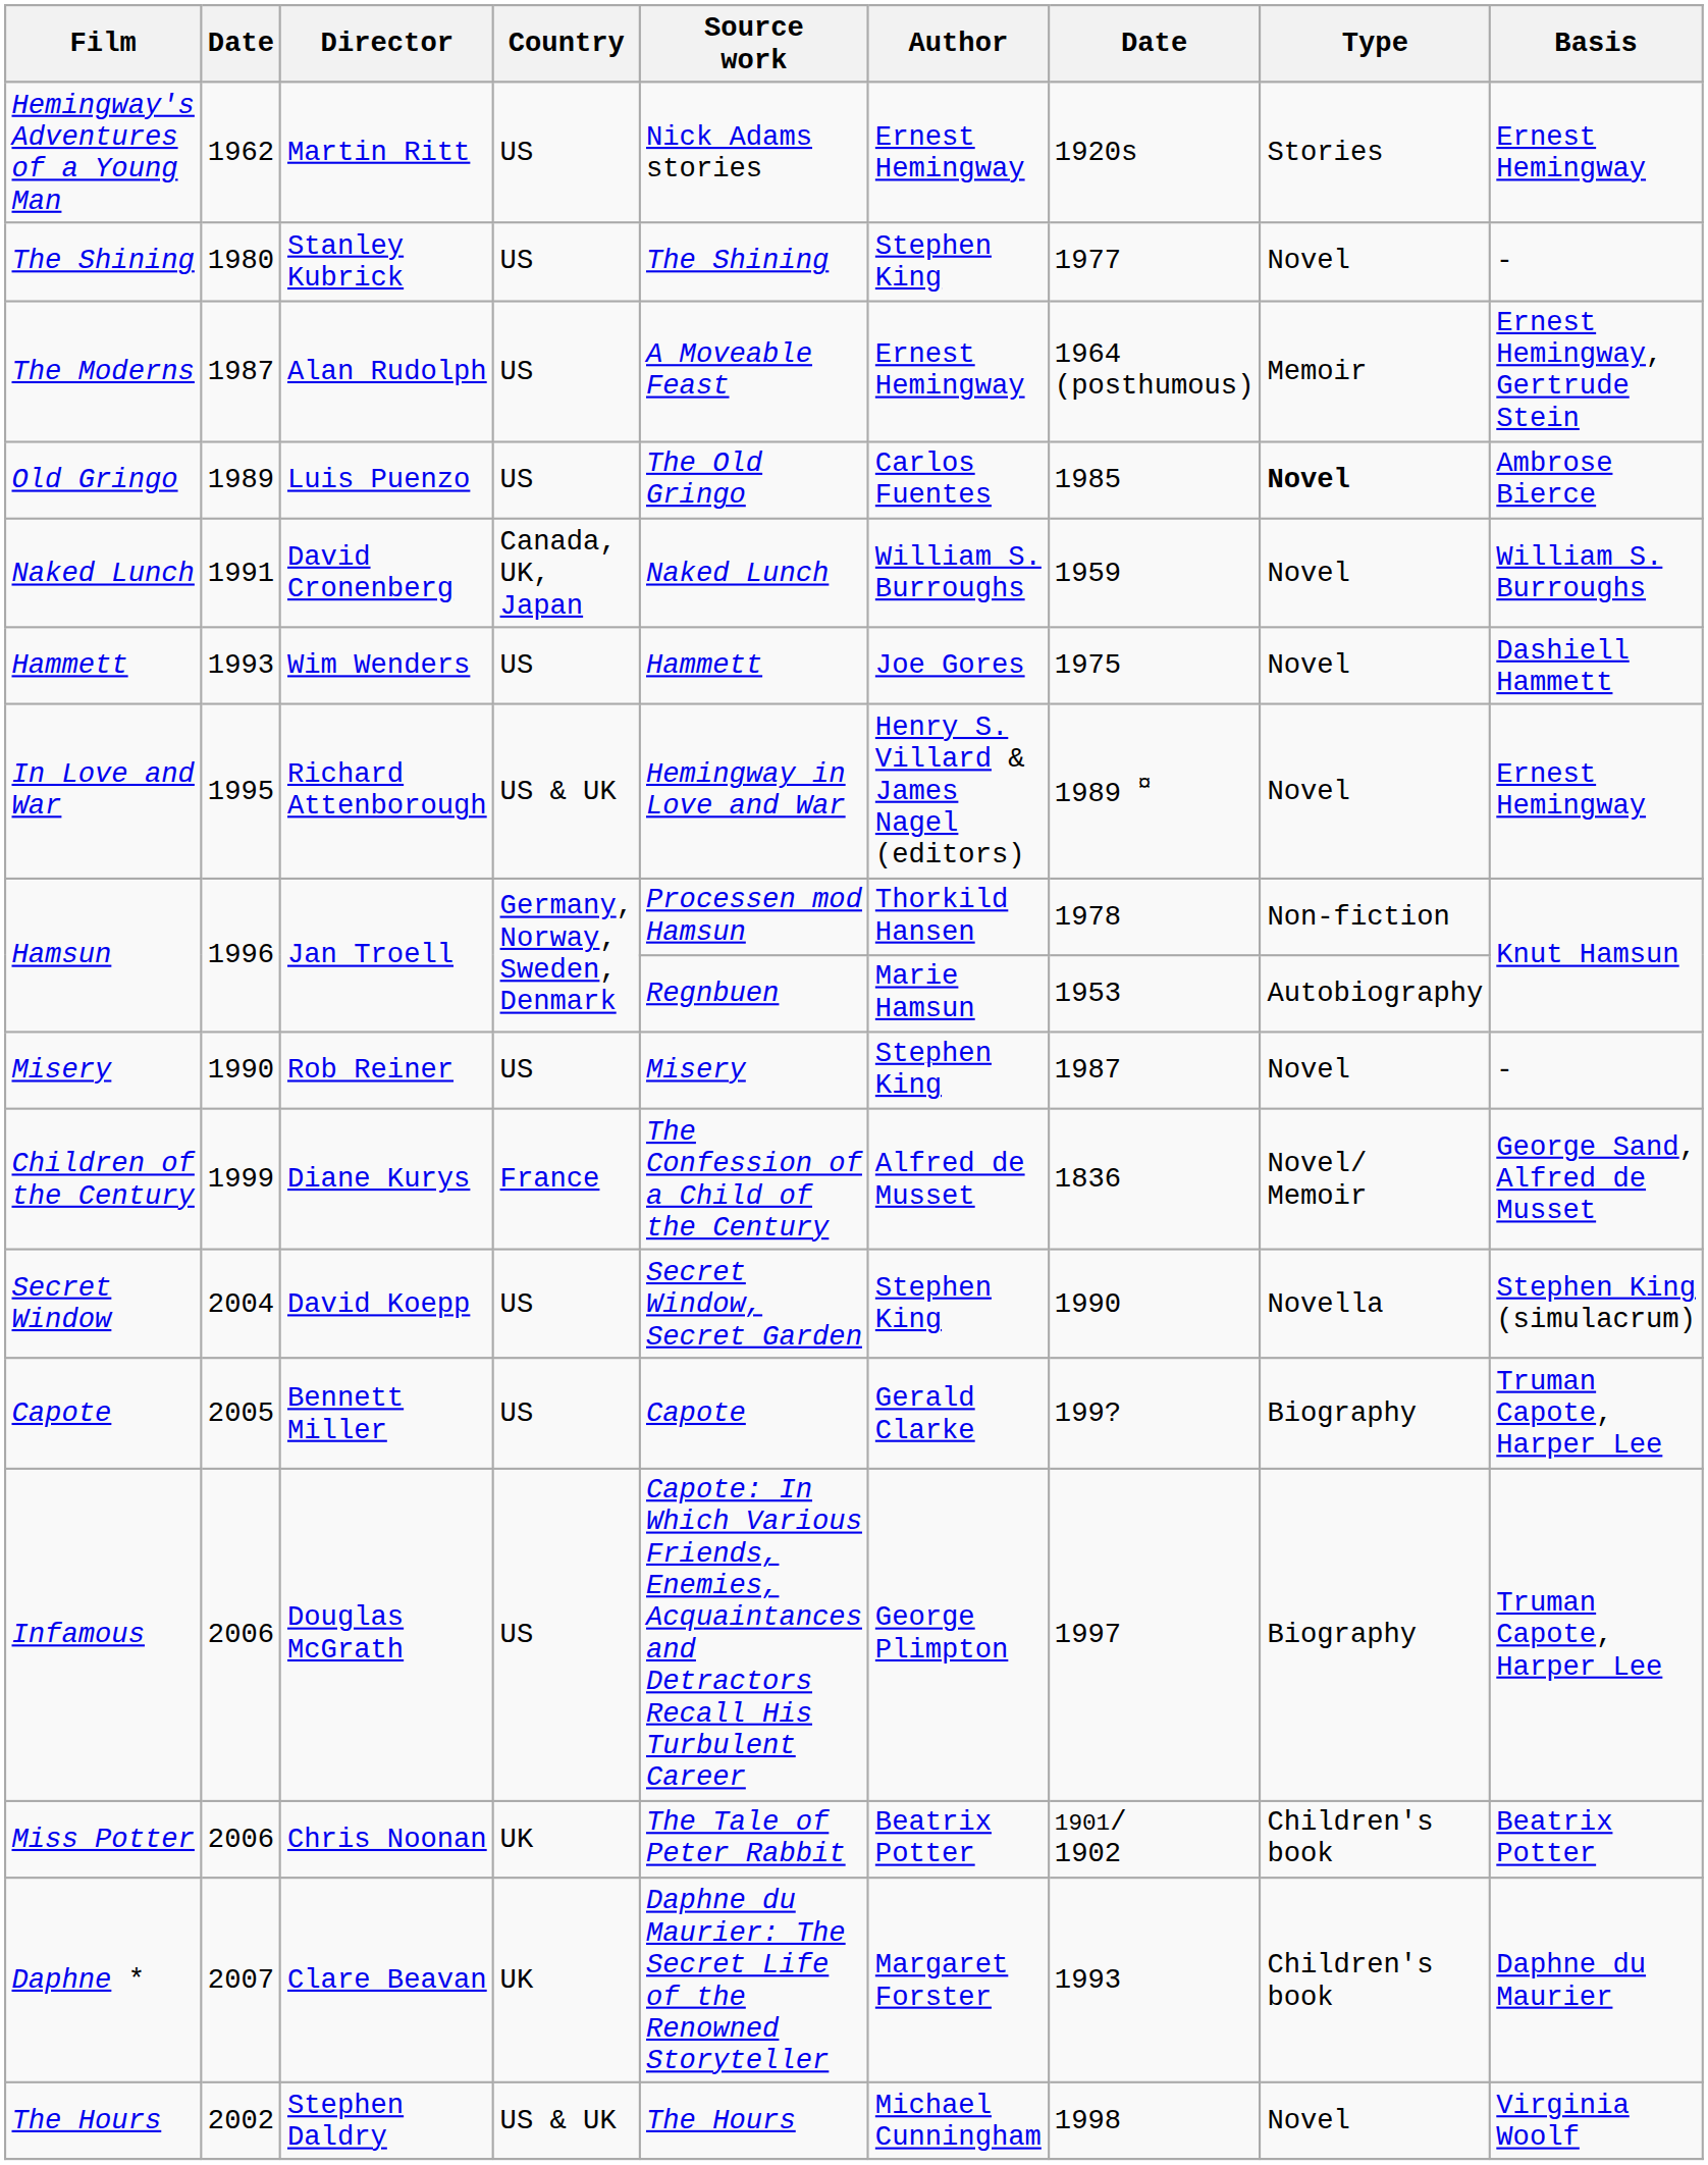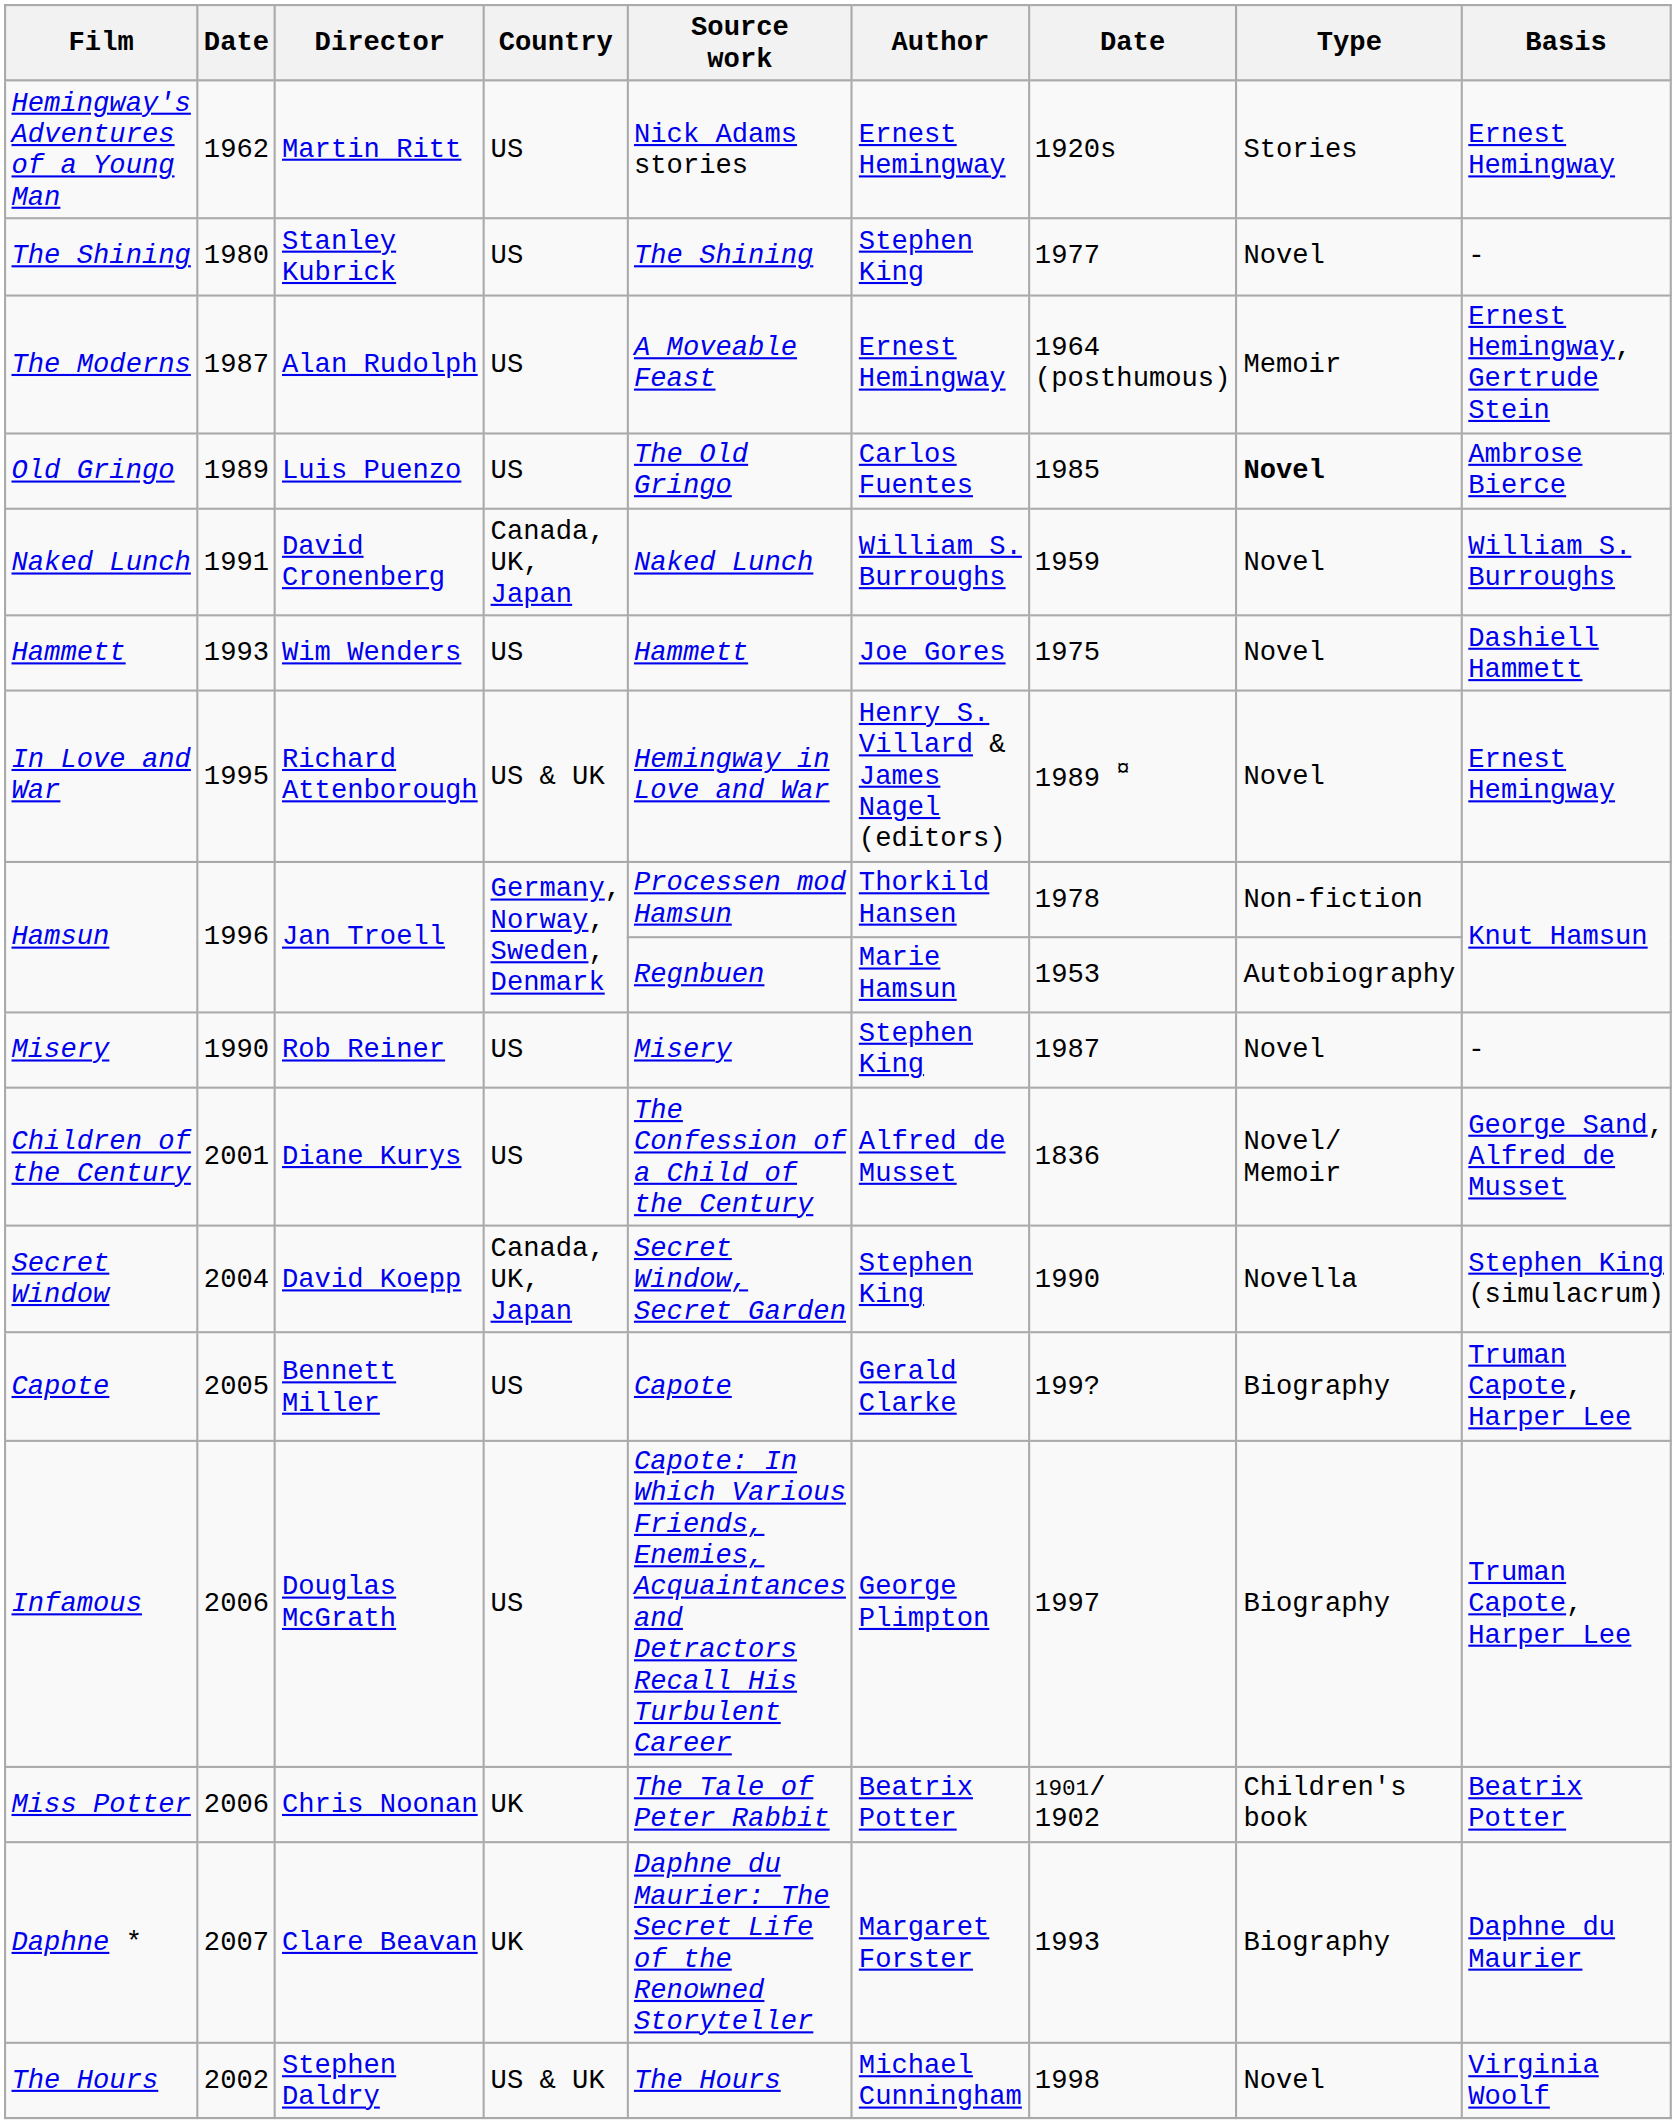Children of the Century | column 2: 1999 -> 2001
Children of the Century | Country: France -> US
Secret Window | Country: US -> Canada, UK, Japan
Daphne * | Type: Children's book -> Biography
